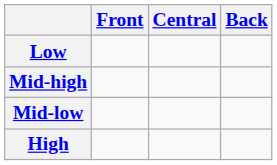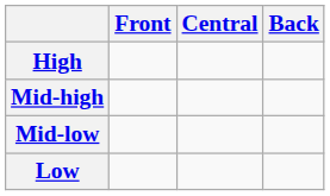rows swapped: High <-> Low
